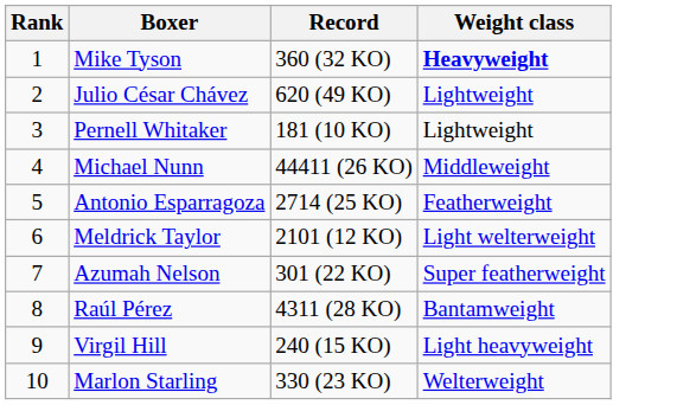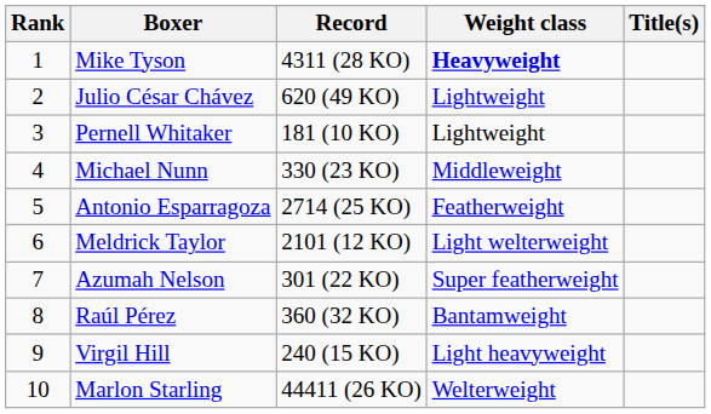+ column: Title(s)
Mike Tyson | Record: 360 (32 KO) -> 4311 (28 KO)
Michael Nunn | Record: 44411 (26 KO) -> 330 (23 KO)
Raúl Pérez | Record: 4311 (28 KO) -> 360 (32 KO)
Marlon Starling | Record: 330 (23 KO) -> 44411 (26 KO)
